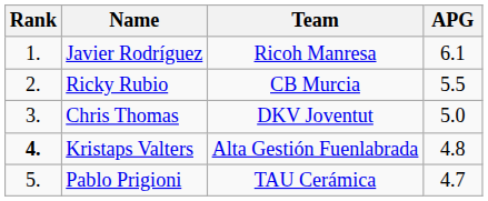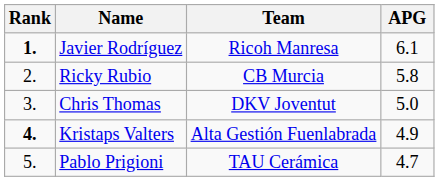Javier Rodríguez | Rank: normal -> bold
Ricky Rubio | APG: 5.5 -> 5.8
Kristaps Valters | APG: 4.8 -> 4.9
